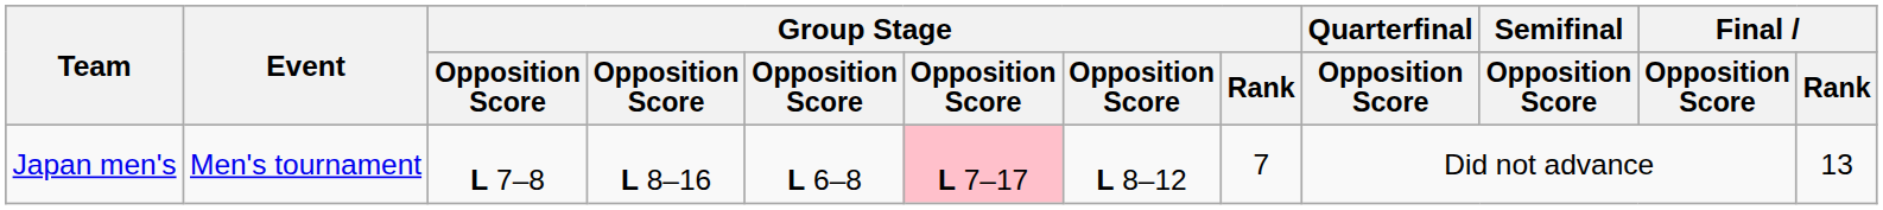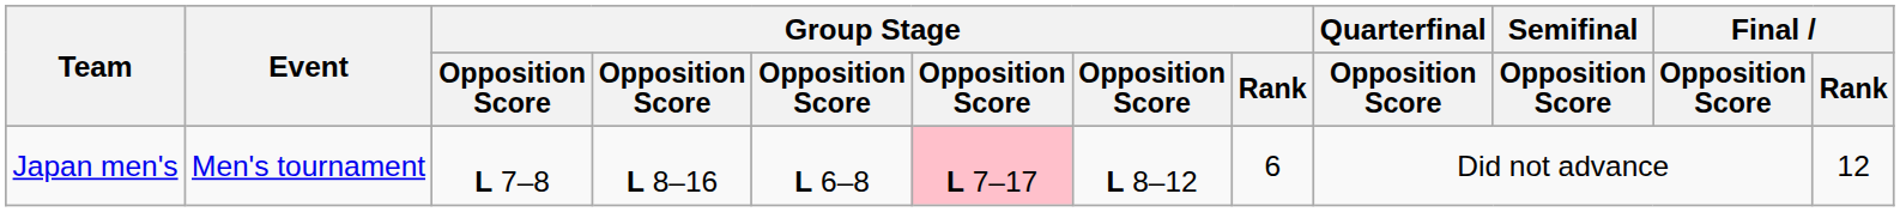Japan men's | Group Stage / Rank: 7 -> 6
Japan men's | Final / Rank: 13 -> 12
